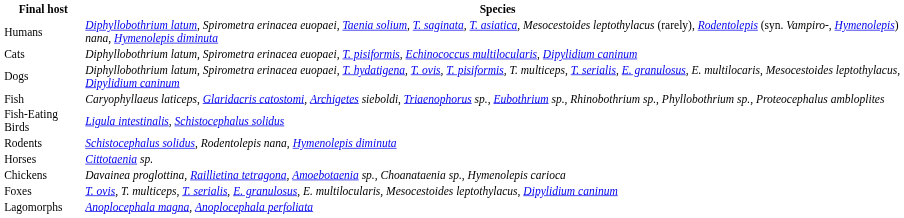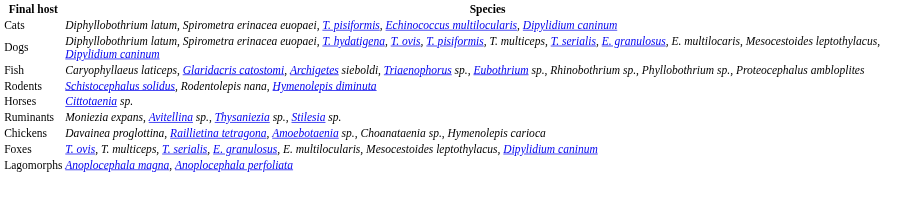- row: Humans | Diphyllobothrium latum, Spirometra erinacea euopaei, Taenia solium, T. saginata, T. asiatica, Mesocestoides leptothylacus (rarely), Rodentolepis (syn. Vampiro-, Hymenolepis) nana, Hymenolepis diminuta
- row: Fish-Eating Birds | Ligula intestinalis, Schistocephalus solidus
+ row: Ruminants | Moniezia expans, Avitellina sp., Thysaniezia sp., Stilesia sp.
